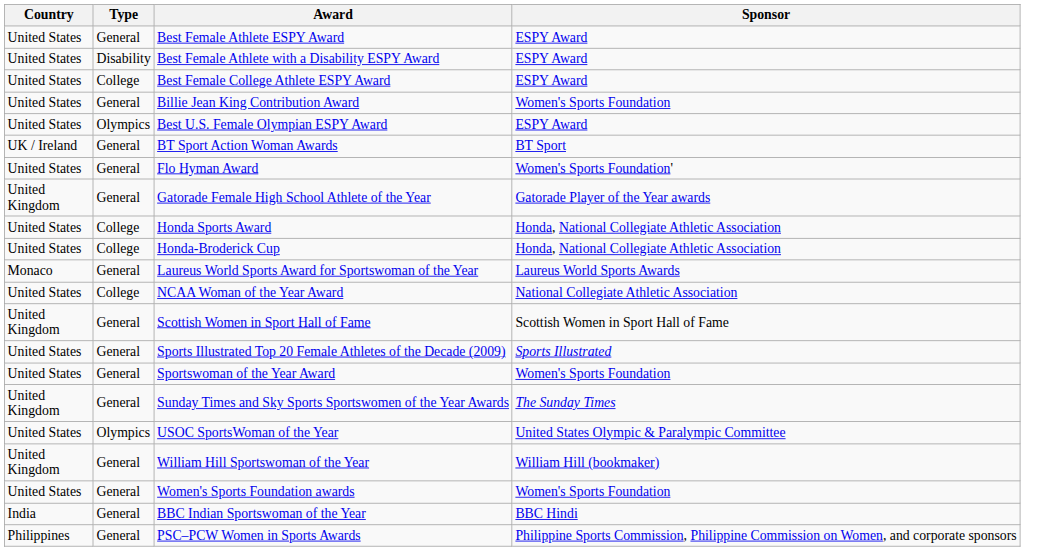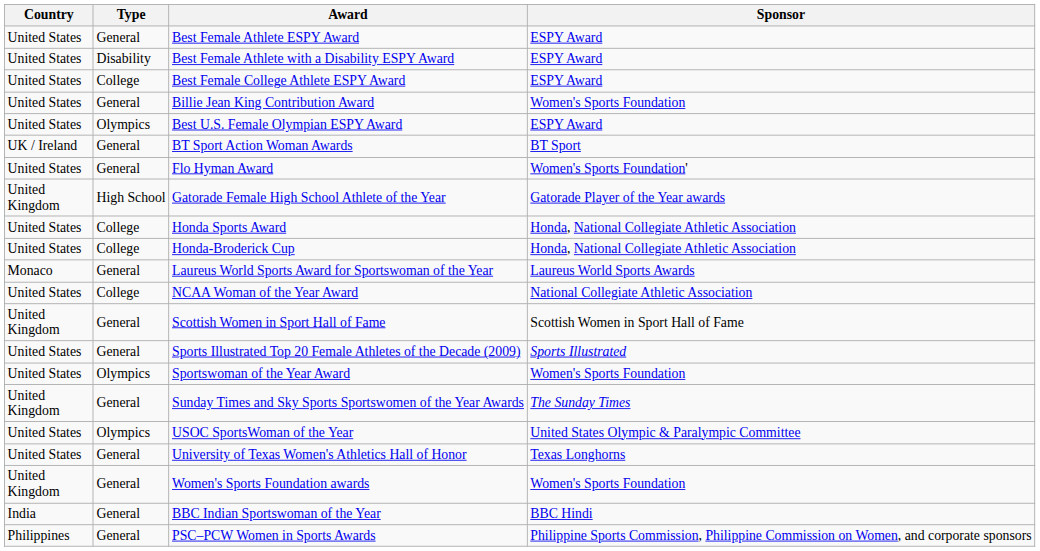Gatorade Female High School Athlete of the Year | Type: General -> High School
Sportswoman of the Year Award | Type: General -> Olympics
+ row: United States | General | University of Texas Women's Athletics Hall of Honor | Texas Longhorns
- row: United Kingdom | General | William Hill Sportswoman of the Year | William Hill (bookmaker)
Women's Sports Foundation awards | Country: United States -> United Kingdom
